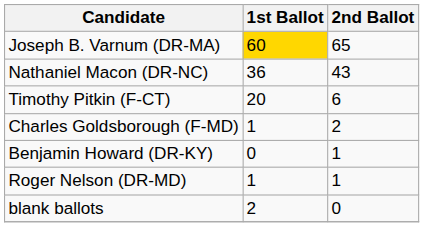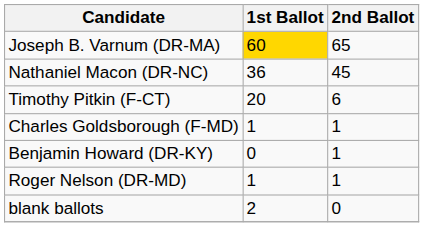Nathaniel Macon (DR-NC) | 2nd Ballot: 43 -> 45
Charles Goldsborough (F-MD) | 2nd Ballot: 2 -> 1
